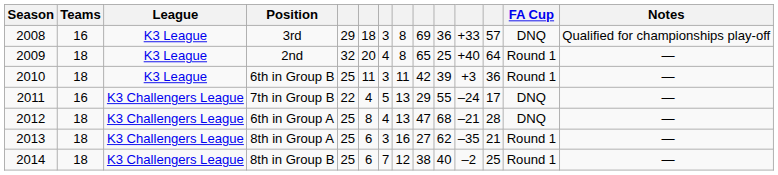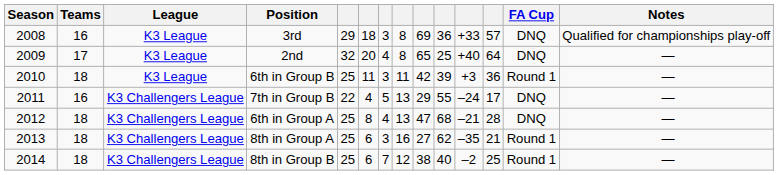2nd | Teams: 18 -> 17
2nd | FA Cup: Round 1 -> DNQ
